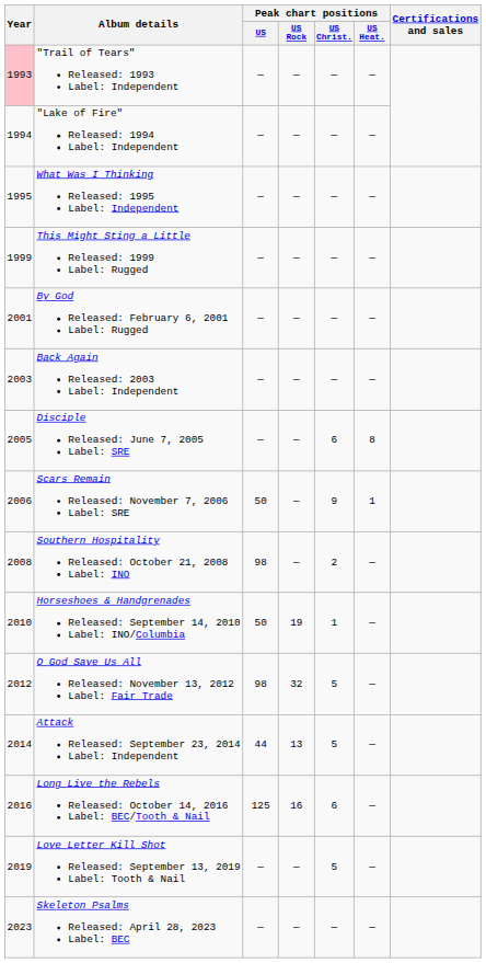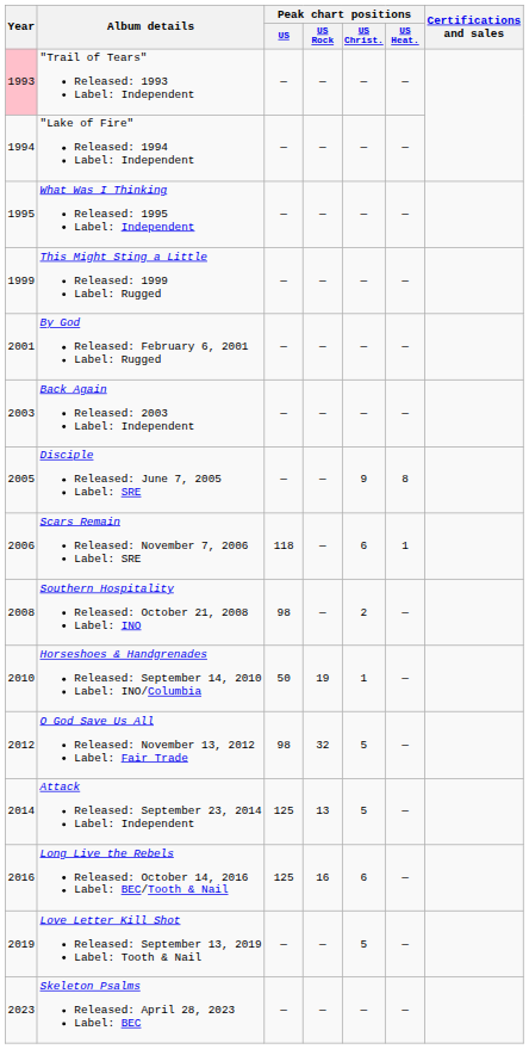Disciple Released: June 7, 2005 Label: SRE | Peak chart positions / US Christ.: 6 -> 9
Scars Remain Released: November 7, 2006 Label: SRE | Peak chart positions / US: 50 -> 118
Scars Remain Released: November 7, 2006 Label: SRE | Peak chart positions / US Christ.: 9 -> 6
Attack Released: September 23, 2014 Label: Independent | Peak chart positions / US: 44 -> 125
